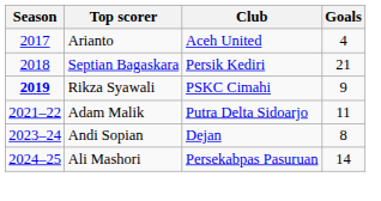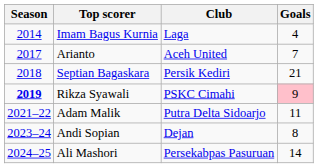+ row: 2014 | Imam Bagus Kurnia | Laga | 4
Arianto | Goals: 4 -> 7
Rikza Syawali | Goals: no background -> pink background
